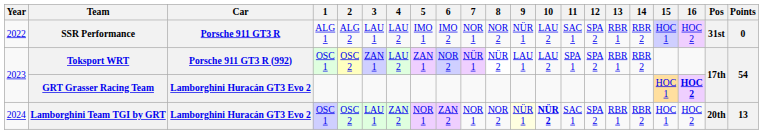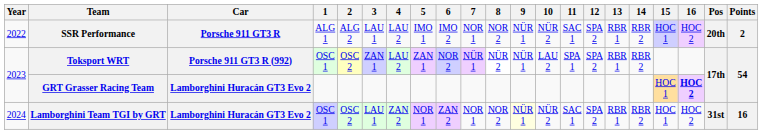SSR Performance | 10: LAU 2 -> NÜR 2
SSR Performance | Pos: 31st -> 20th
SSR Performance | Points: 0 -> 2
Toksport WRT | 9: LAU 1 -> NÜR 1
Lamborghini Team TGI by GRT | 10: bold -> normal
Lamborghini Team TGI by GRT | Pos: 20th -> 31st
Lamborghini Team TGI by GRT | Points: 13 -> 16
